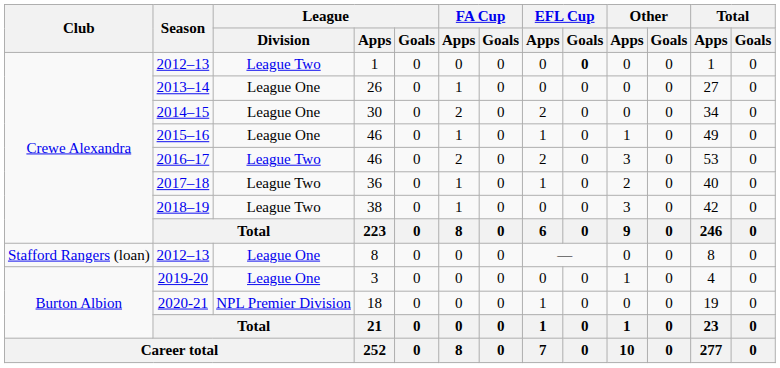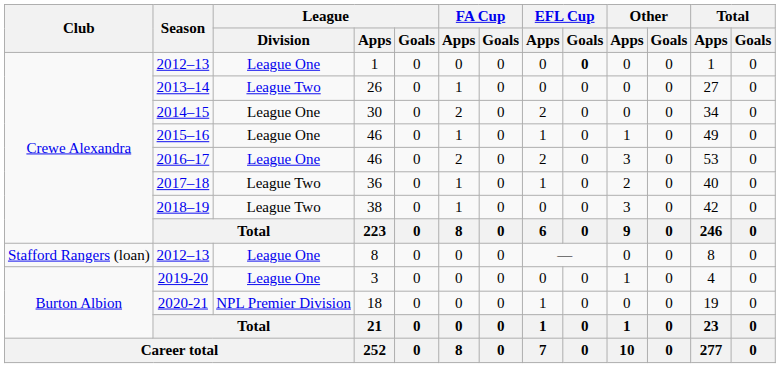2012–13 / 1 | League / Division: League Two -> League One
2013–14 | League / Division: League One -> League Two
2016–17 | League / Division: League Two -> League One
